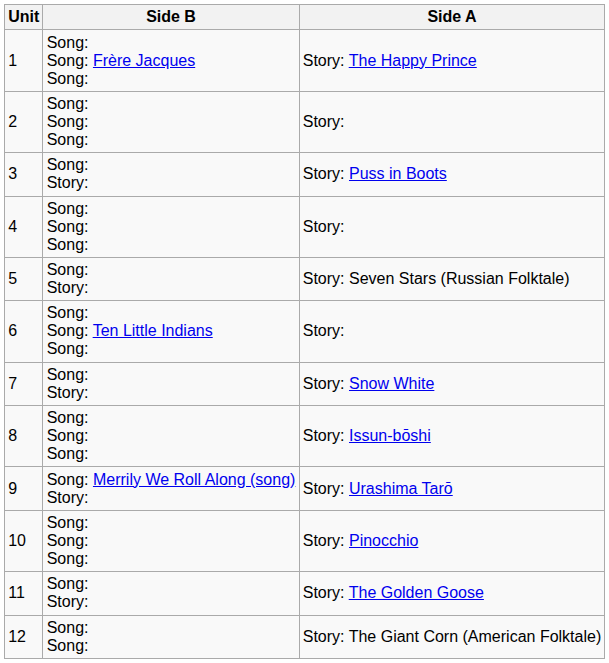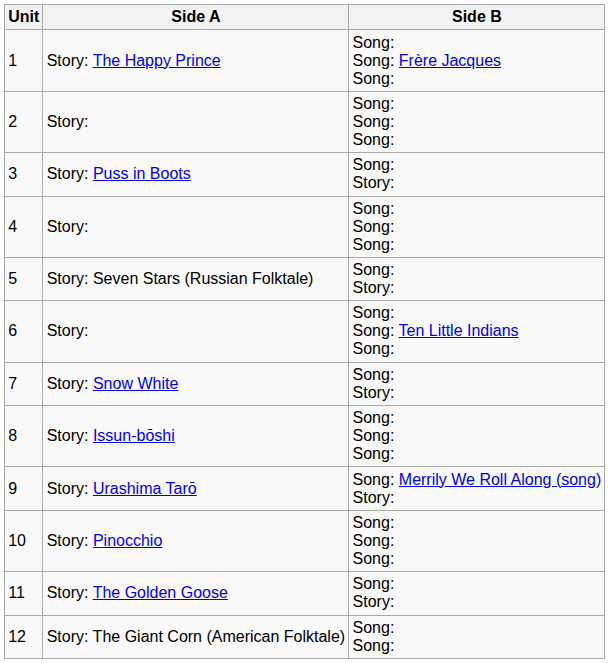columns swapped: Side A <-> Side B
